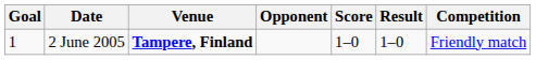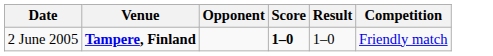- column: Goal | 1
2 June 2005 | Score: normal -> bold
